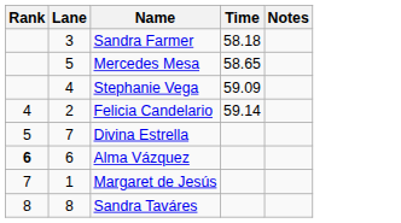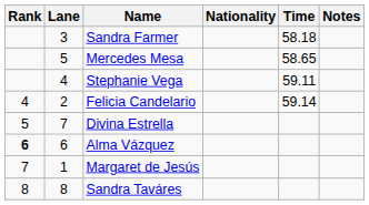+ column: Nationality
Stephanie Vega | Time: 59.09 -> 59.11
